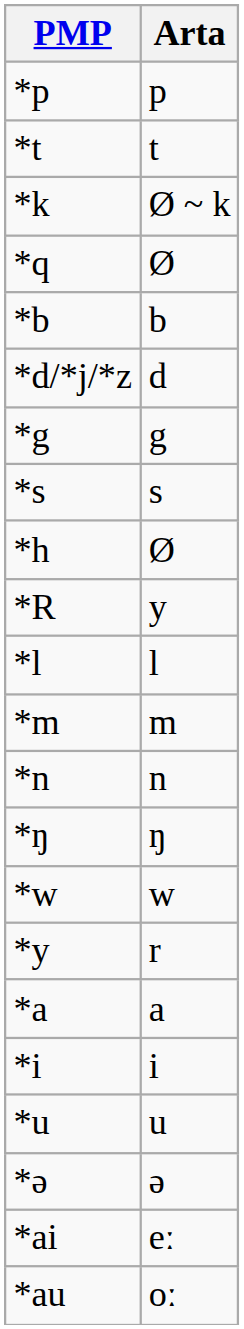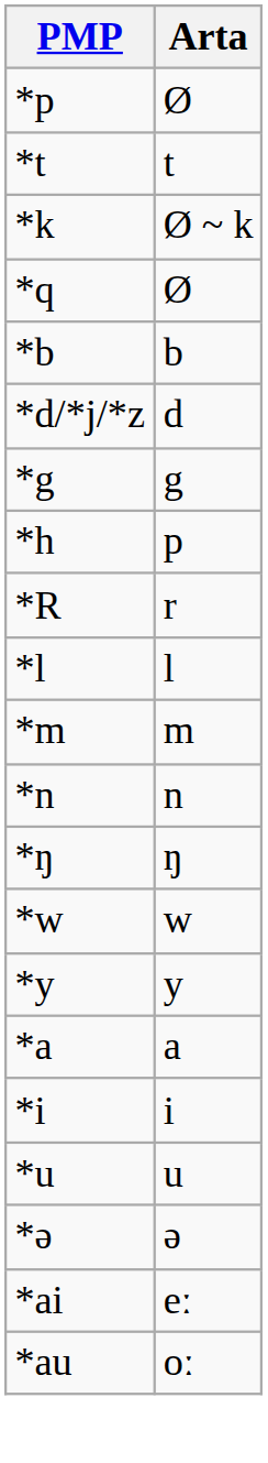*p | Arta: p -> Ø
- row: *s | s
*h | Arta: Ø -> p
*R | Arta: y -> r
*y | Arta: r -> y
